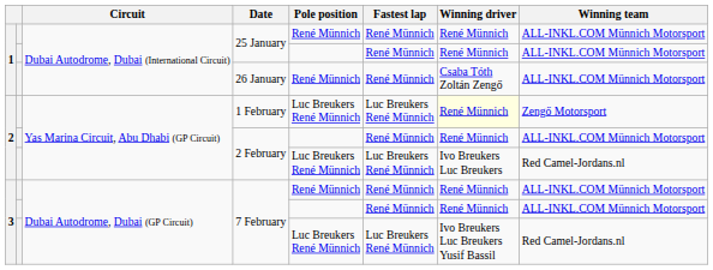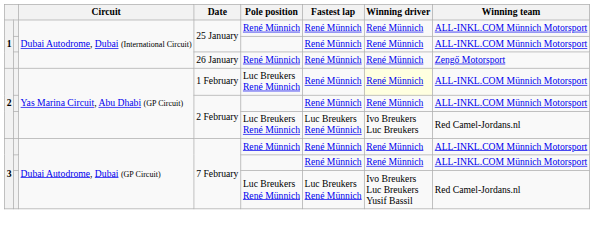26 January | Winning driver: Csaba Tóth Zoltán Zengő -> René Münnich
26 January | Winning team: ALL-INKL.COM Münnich Motorsport -> Zengő Motorsport
1 February | Fastest lap: Luc Breukers René Münnich -> René Münnich
1 February | Winning team: Zengő Motorsport -> ALL-INKL.COM Münnich Motorsport
